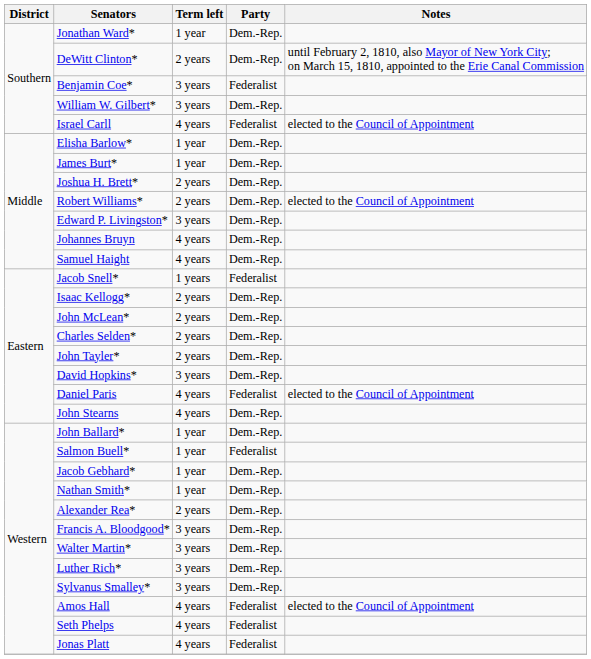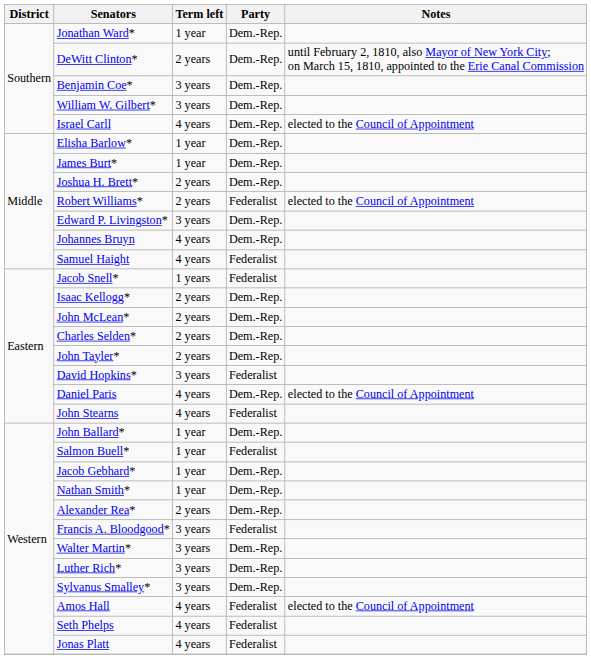Benjamin Coe* | Party: Federalist -> Dem.-Rep.
Israel Carll | Party: Federalist -> Dem.-Rep.
Robert Williams* | Party: Dem.-Rep. -> Federalist
Samuel Haight | Party: Dem.-Rep. -> Federalist
David Hopkins* | Party: Dem.-Rep. -> Federalist
Daniel Paris | Party: Federalist -> Dem.-Rep.
John Stearns | Party: Dem.-Rep. -> Federalist
Francis A. Bloodgood* | Party: Dem.-Rep. -> Federalist
